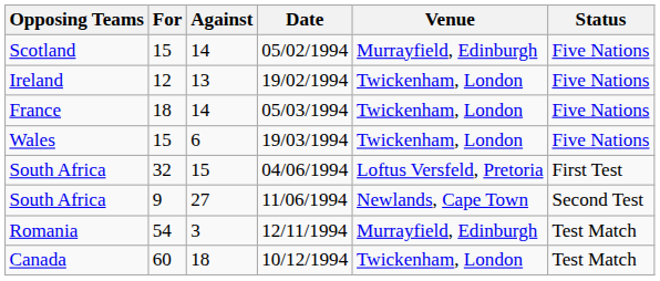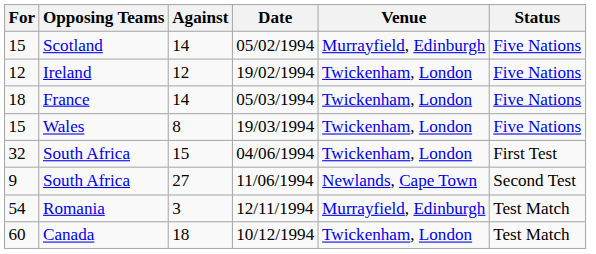columns swapped: Opposing Teams <-> For
19/02/1994 | Against: 13 -> 12
19/03/1994 | Against: 6 -> 8
04/06/1994 | Venue: Loftus Versfeld, Pretoria -> Twickenham, London
